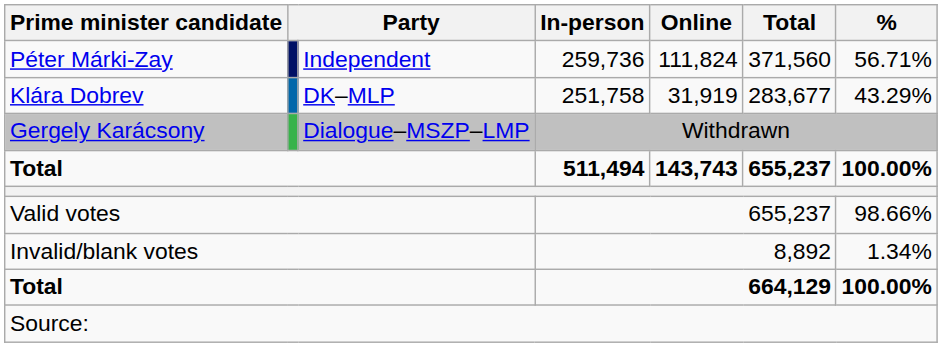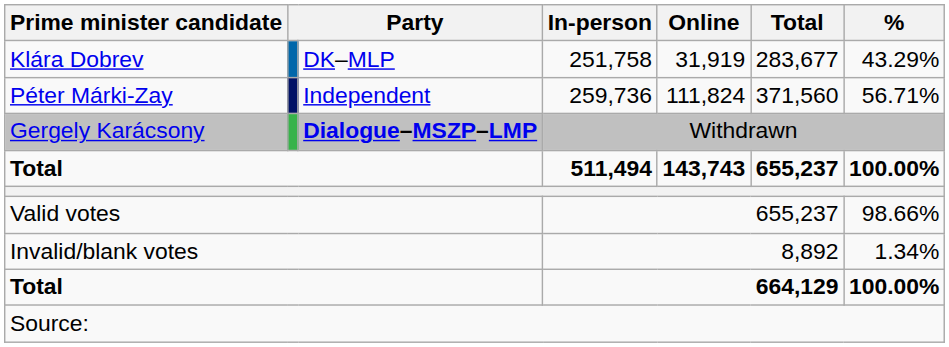rows swapped: 259,736 <-> 251,758
Withdrawn | column 3: normal -> bold
